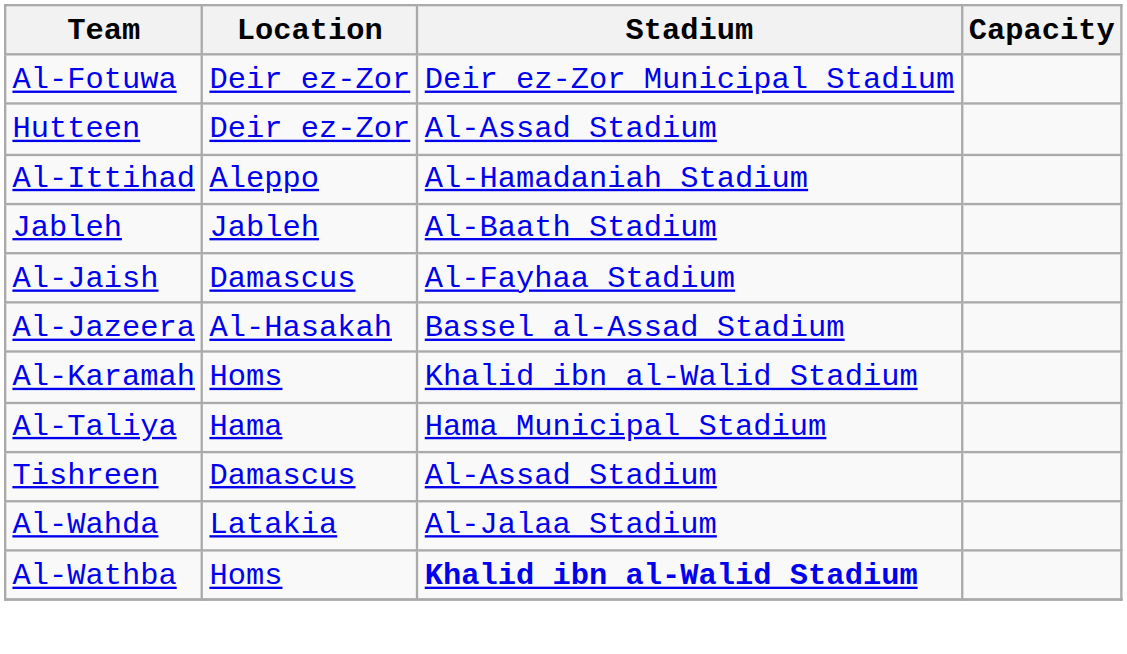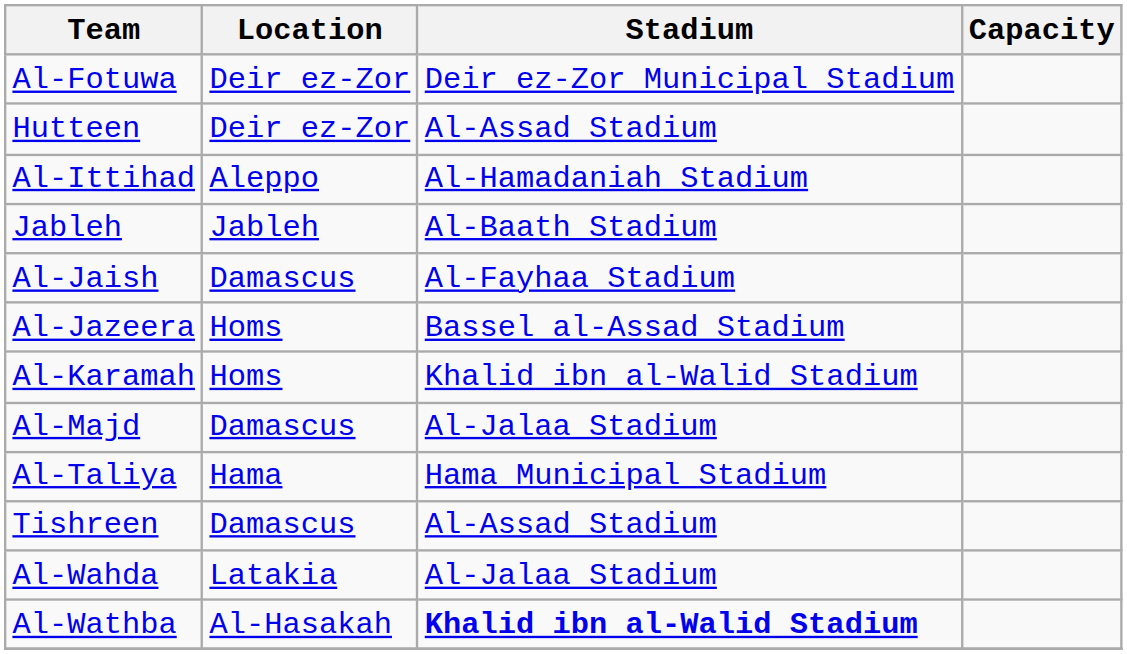Al-Jazeera | Location: Al-Hasakah -> Homs
+ row: Al-Majd | Damascus | Al-Jalaa Stadium
Al-Wathba | Location: Homs -> Al-Hasakah
